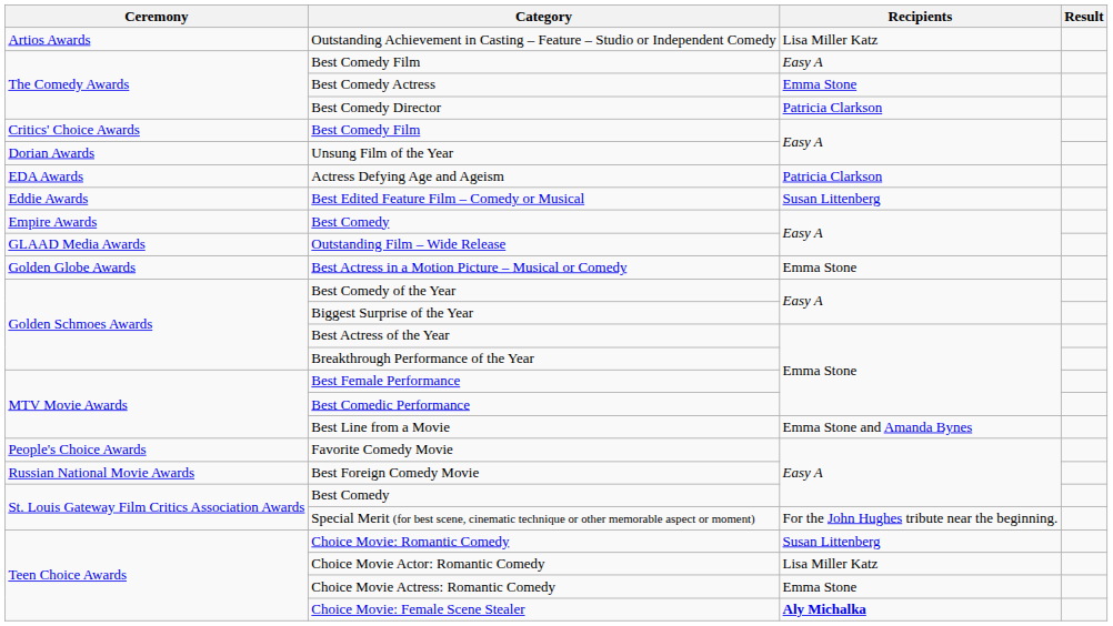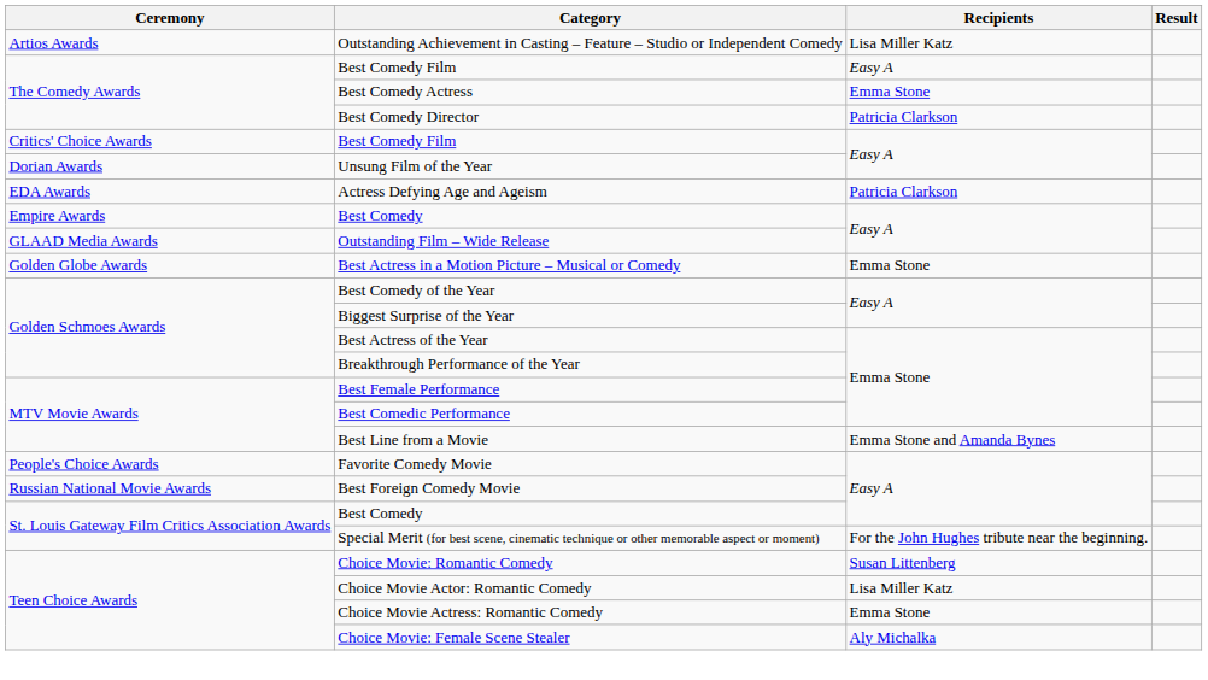- row: Eddie Awards | Best Edited Feature Film – Comedy or Musical | Susan Littenberg
Choice Movie: Female Scene Stealer | Recipients: bold -> normal
